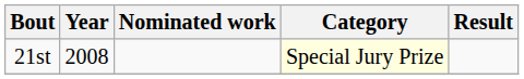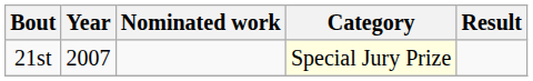21st | Year: 2008 -> 2007
